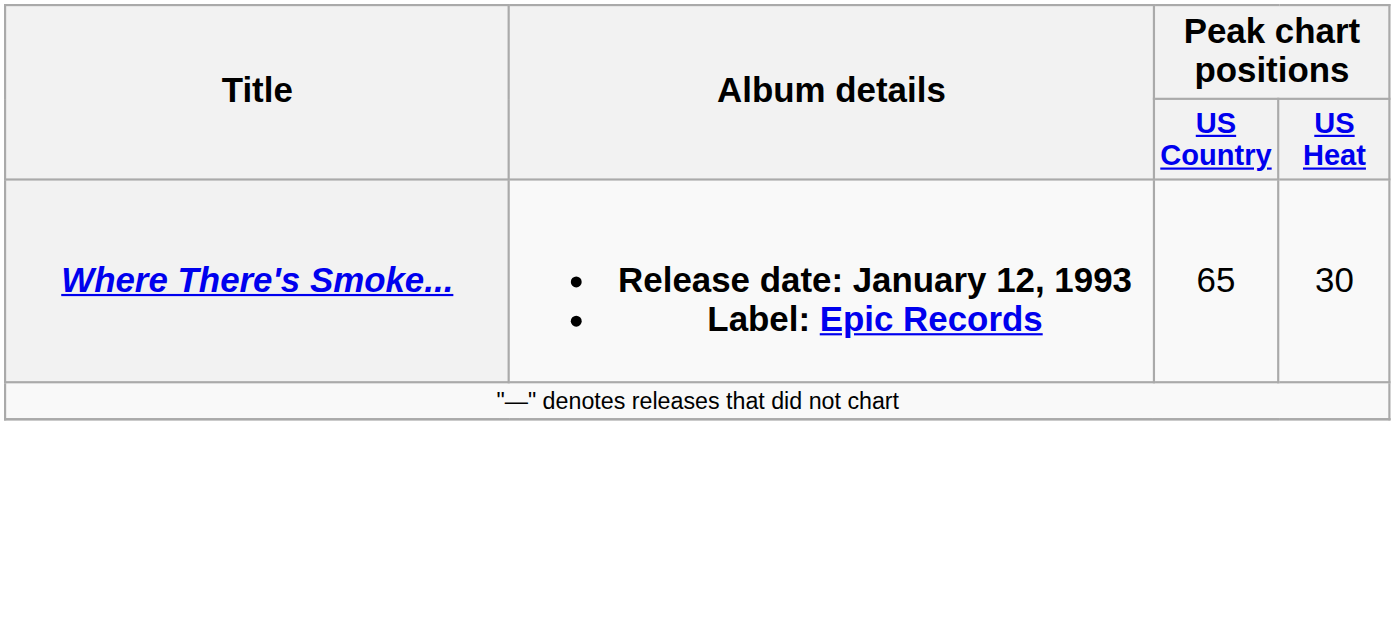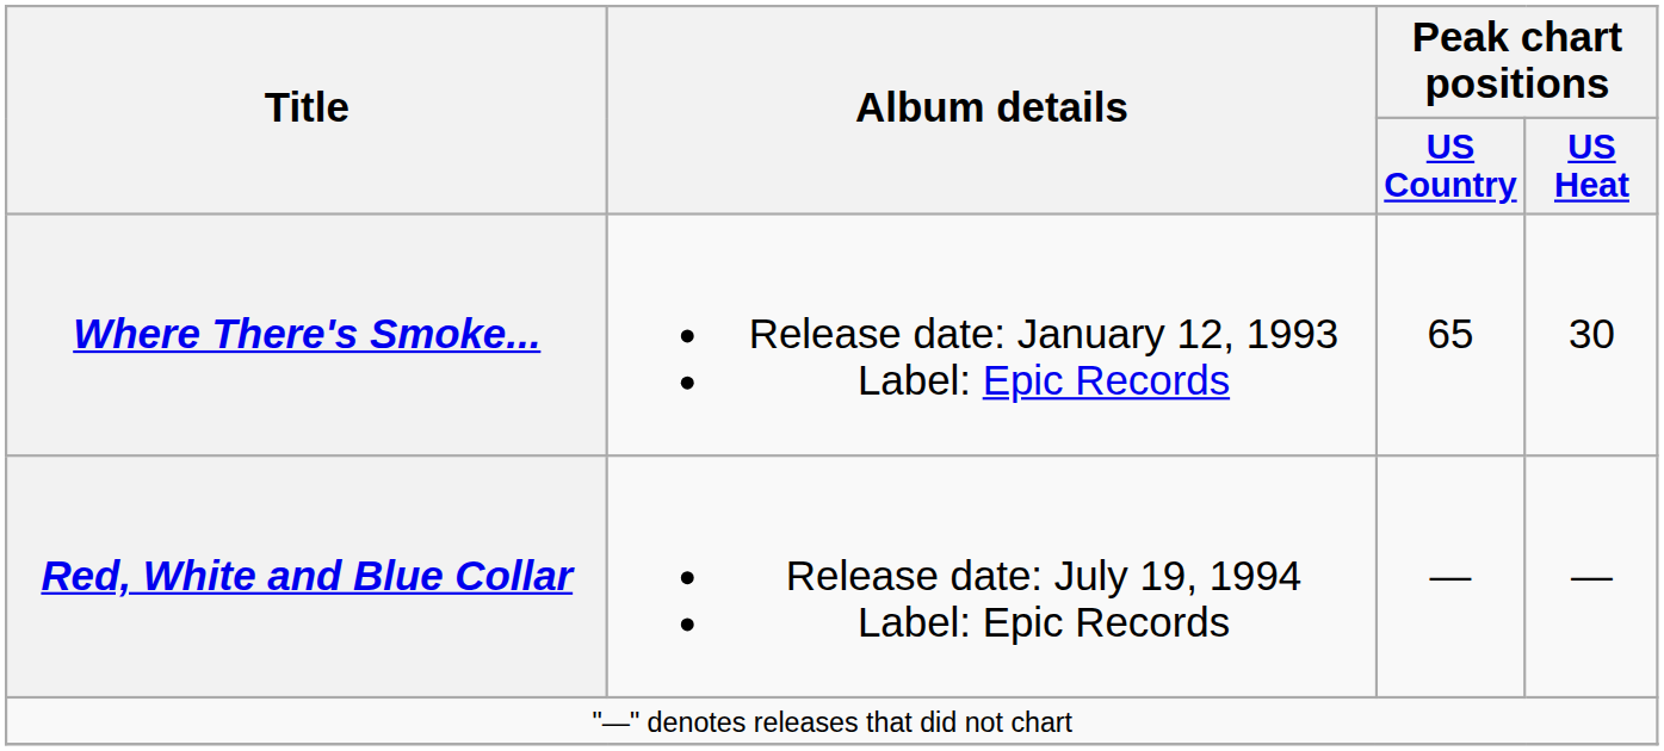Where There's Smoke... | Album details: bold -> normal
+ row: Red, White and Blue Collar | Release date: July 19, 1994 Label: Epic Records | — | —
